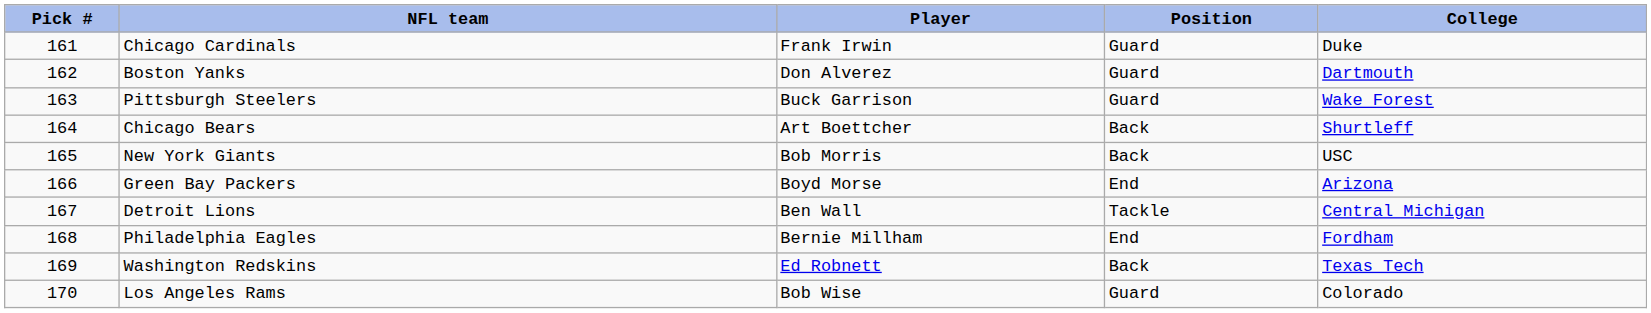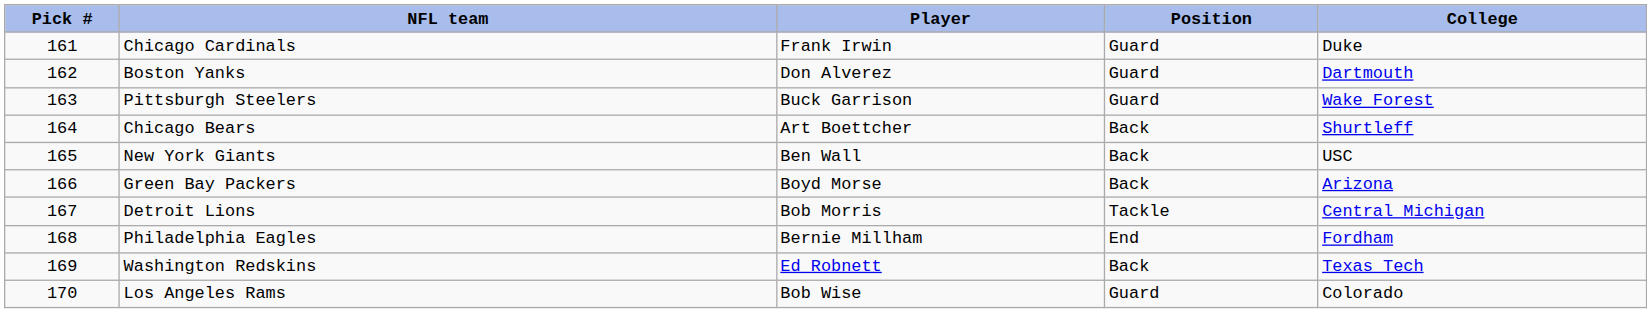New York Giants | Player: Bob Morris -> Ben Wall
Green Bay Packers | Position: End -> Back
Detroit Lions | Player: Ben Wall -> Bob Morris
